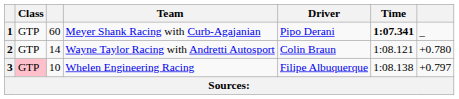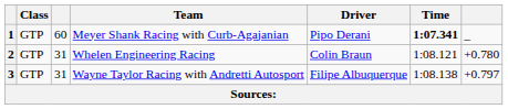2 | column 3: 14 -> 31
2 | Team: Wayne Taylor Racing with Andretti Autosport -> Whelen Engineering Racing
3 | Class: pink background -> no background
3 | column 3: 10 -> 31
3 | Team: Whelen Engineering Racing -> Wayne Taylor Racing with Andretti Autosport
